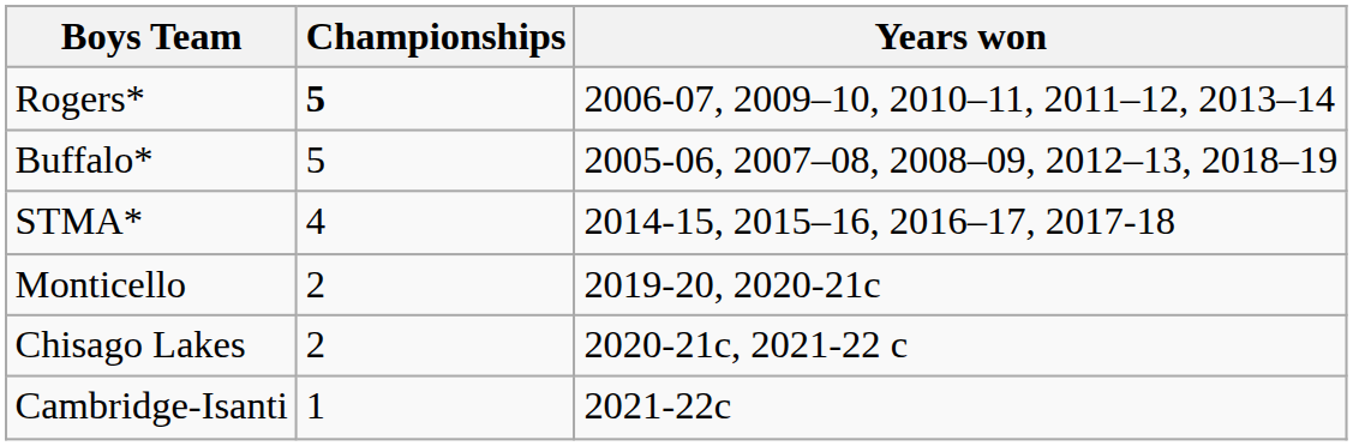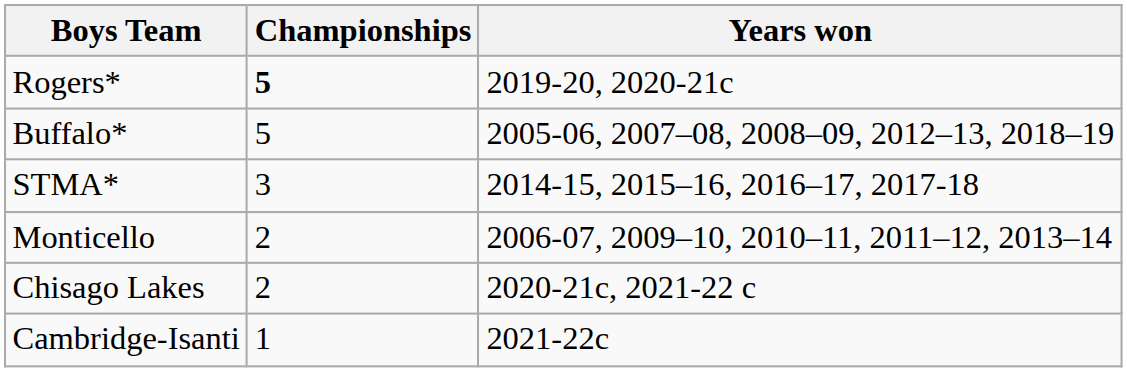Rogers* | Years won: 2006-07, 2009–10, 2010–11, 2011–12, 2013–14 -> 2019-20, 2020-21c
STMA* | Championships: 4 -> 3
Monticello | Years won: 2019-20, 2020-21c -> 2006-07, 2009–10, 2010–11, 2011–12, 2013–14
